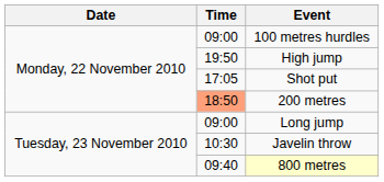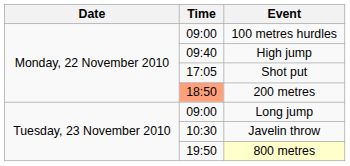High jump | Time: 19:50 -> 09:40
800 metres | Time: 09:40 -> 19:50
